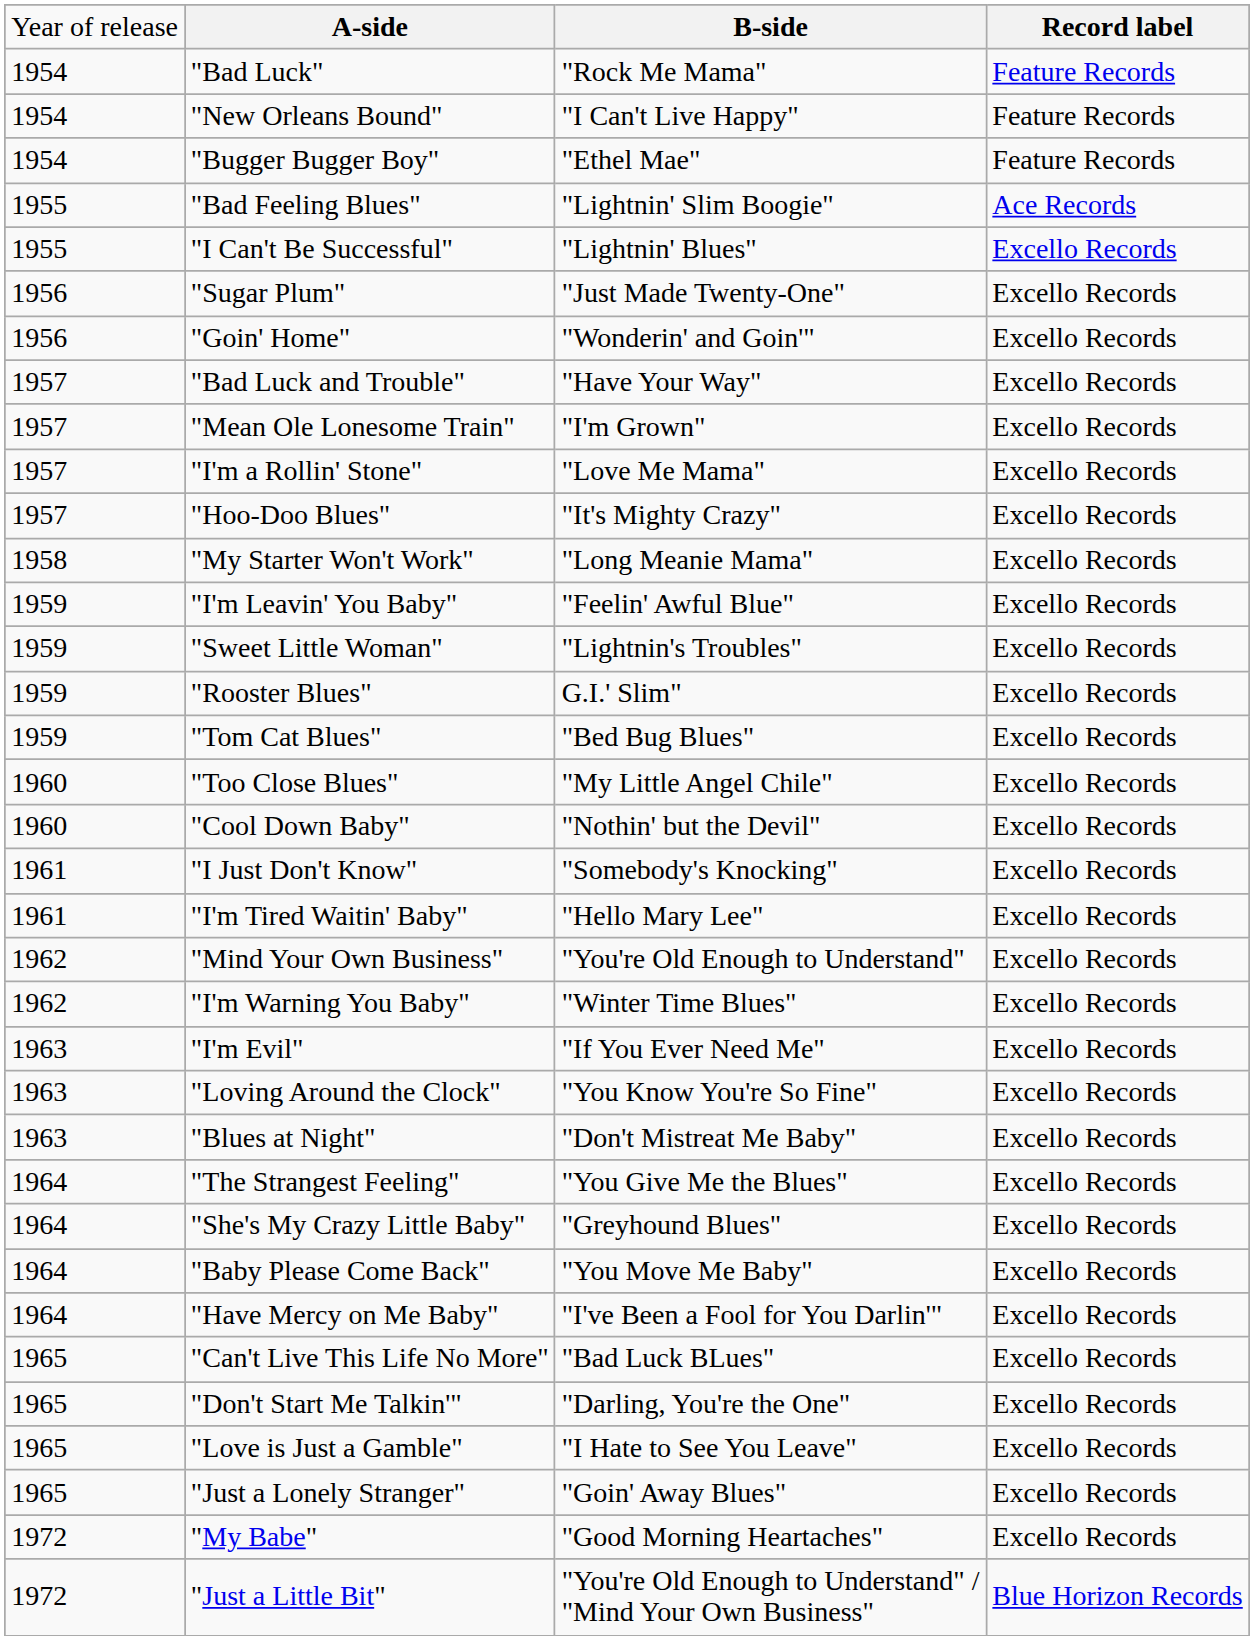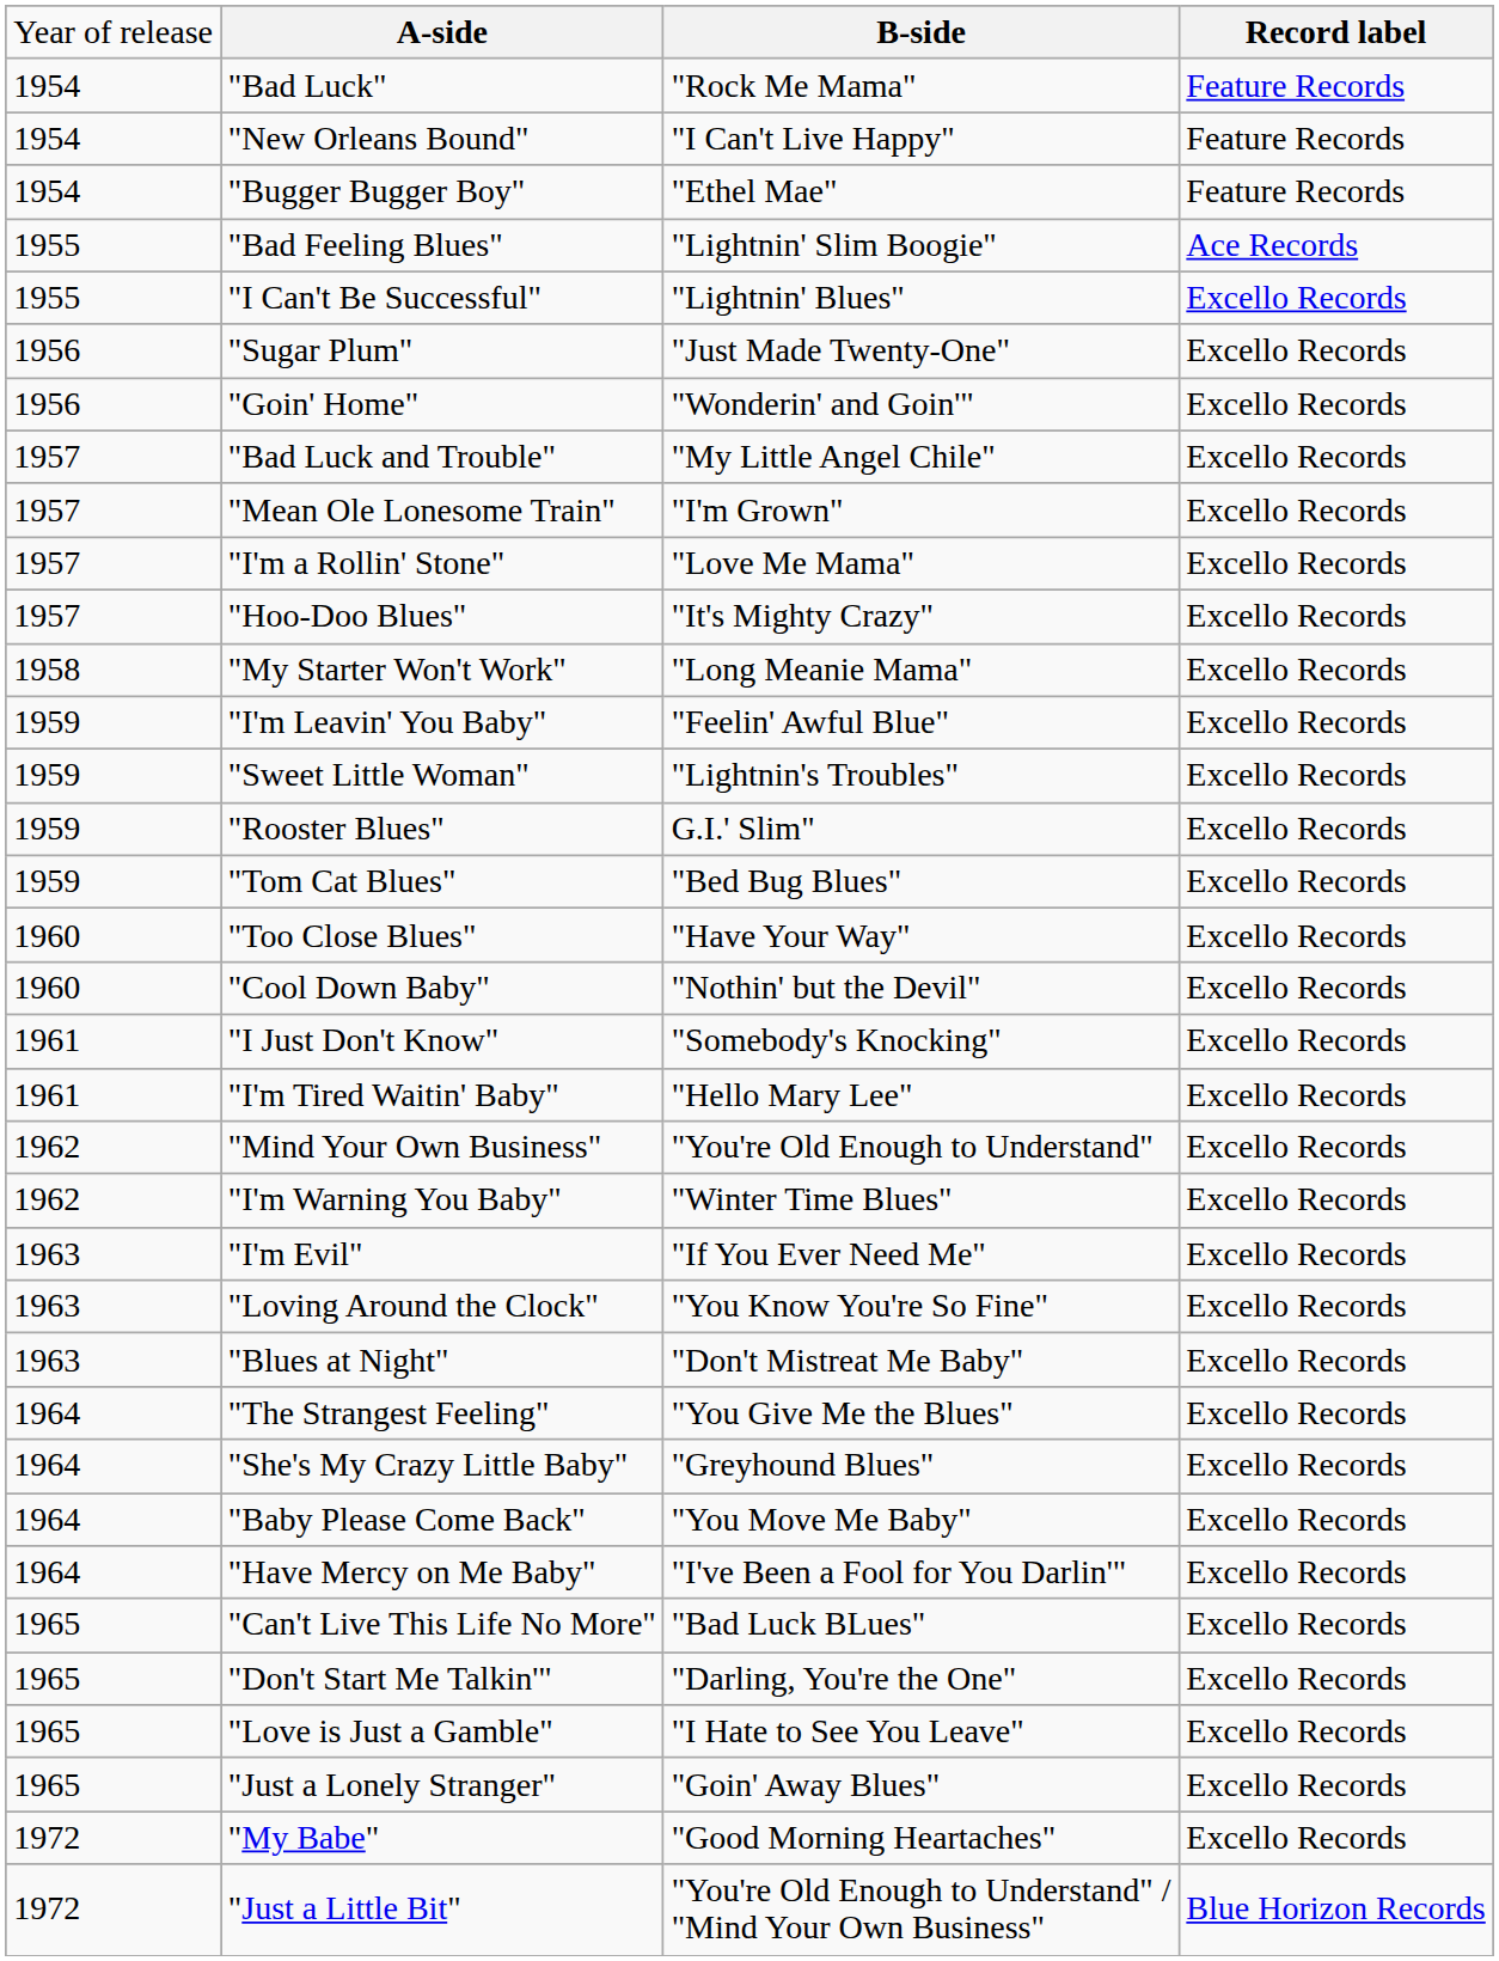"Bad Luck and Trouble" | column 3: "Have Your Way" -> "My Little Angel Chile"
"Too Close Blues" | column 3: "My Little Angel Chile" -> "Have Your Way"
